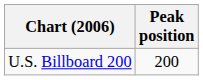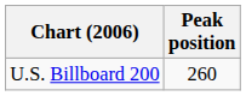U.S. Billboard 200 | Peak position: 200 -> 260
